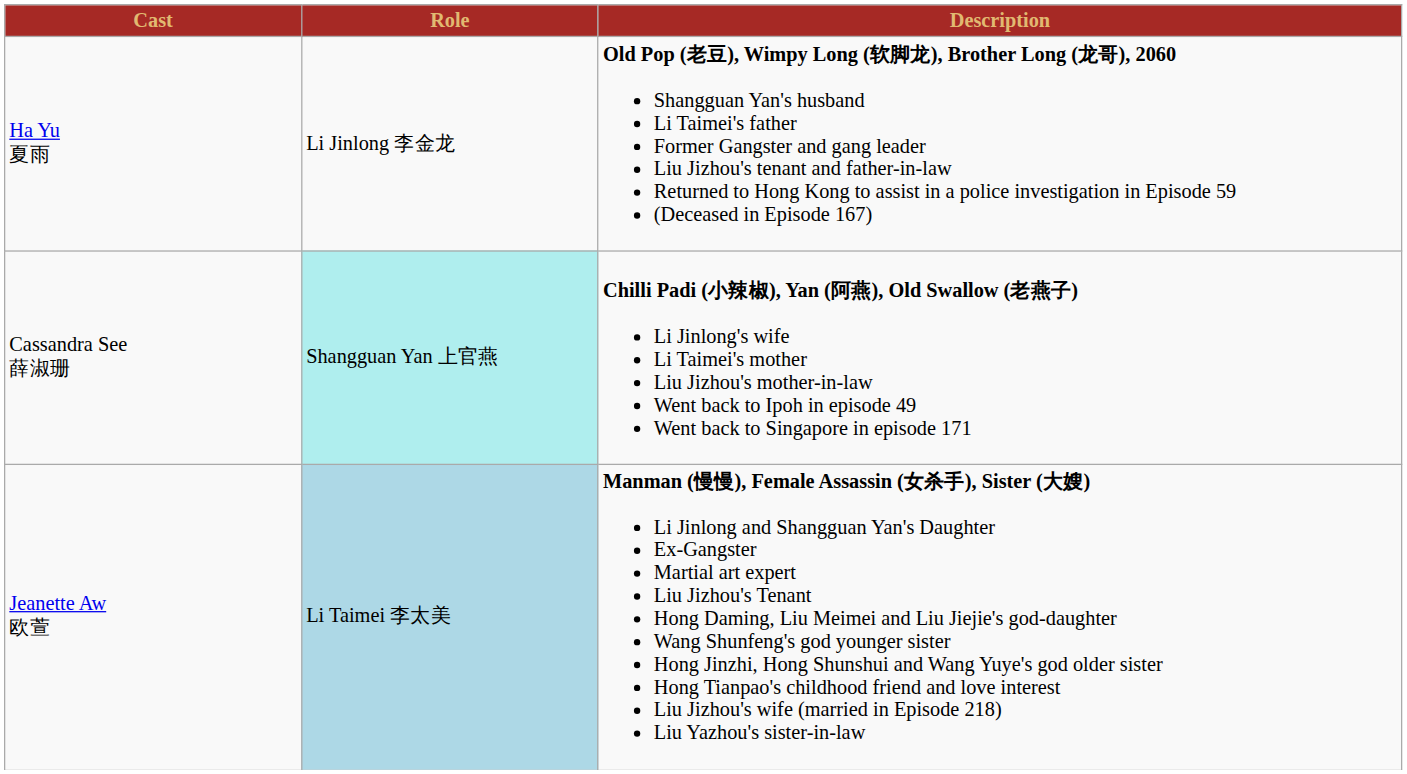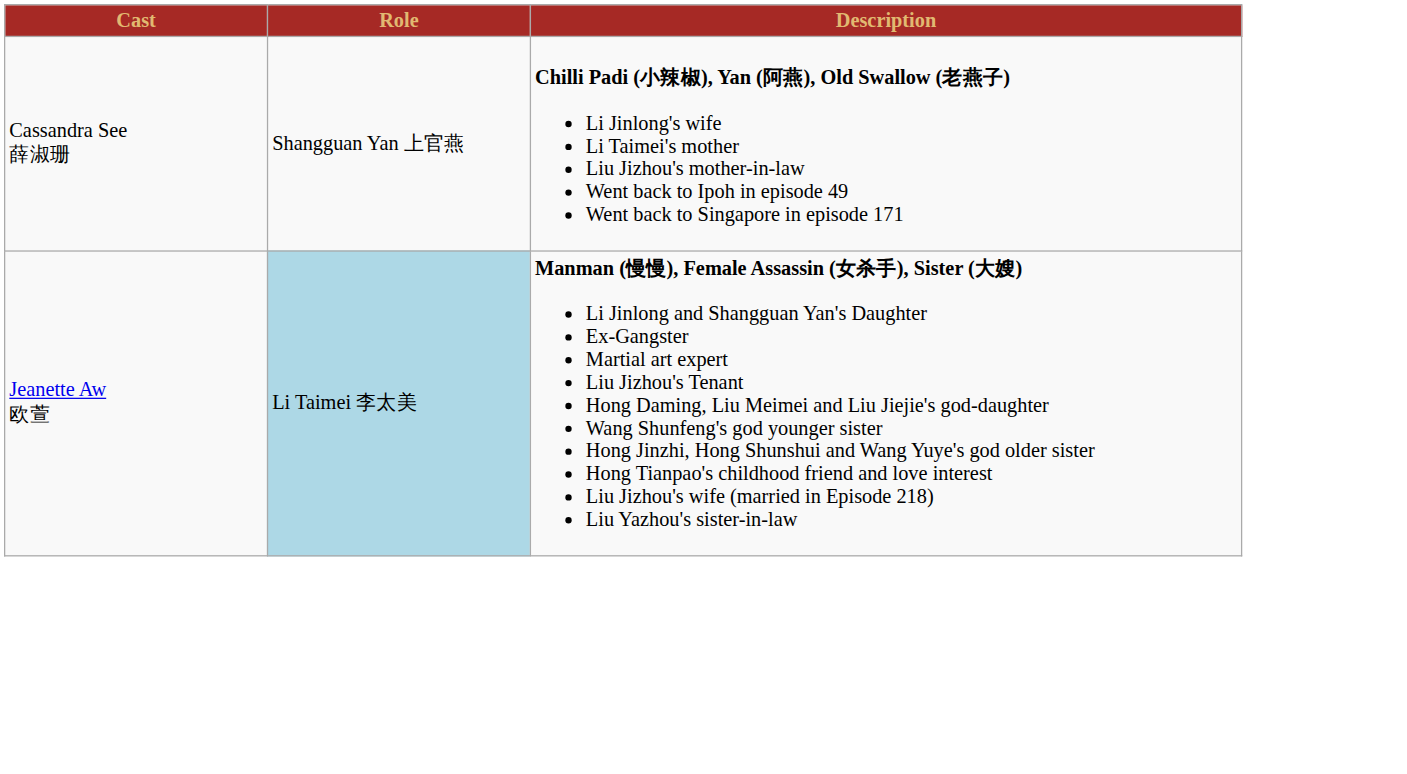- row: Ha Yu 夏雨 | Li Jinlong 李金龙 | Old Pop (老豆), Wimpy Long (软脚龙), Brother Long (龙哥), 2060 Shangguan Yan's husband Li Taimei's father Former Gangster and gang leader Liu Jizhou's tenant and father-in-law Returned to Hong Kong to assist in a police investigation in Episode 59 (Deceased in Episode 167)
Cassandra See 薛淑珊 | Role: paleturquoise background -> no background
